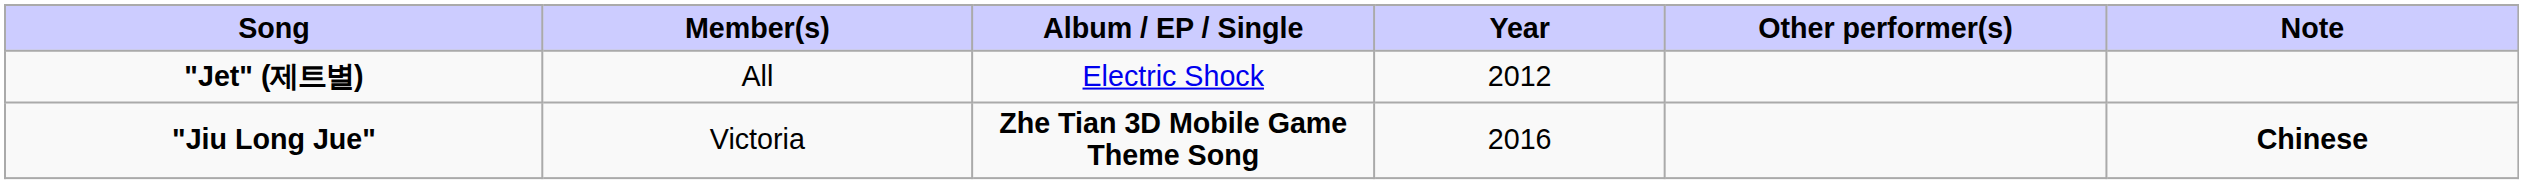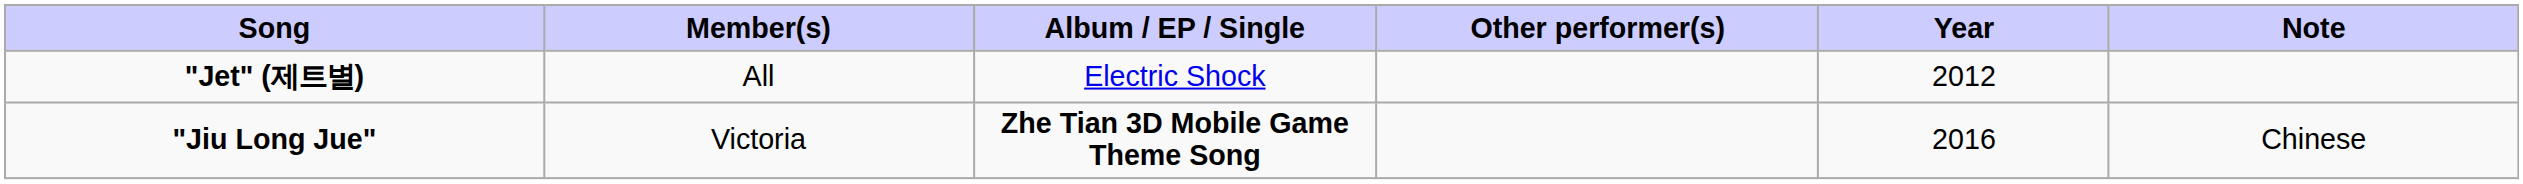columns swapped: Year <-> Other performer(s)
"Jiu Long Jue" | Note: bold -> normal
